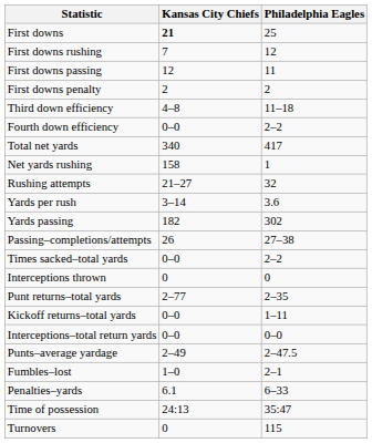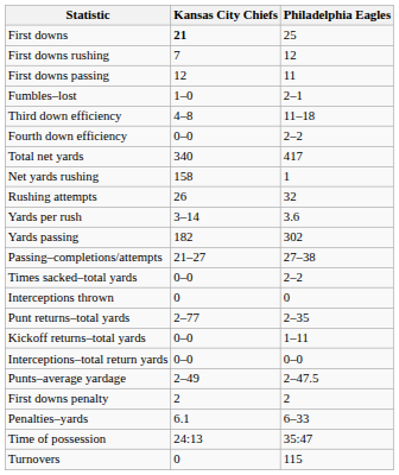rows swapped: First downs penalty <-> Fumbles–lost
Rushing attempts | Kansas City Chiefs: 21–27 -> 26
Passing–completions/attempts | Kansas City Chiefs: 26 -> 21–27
